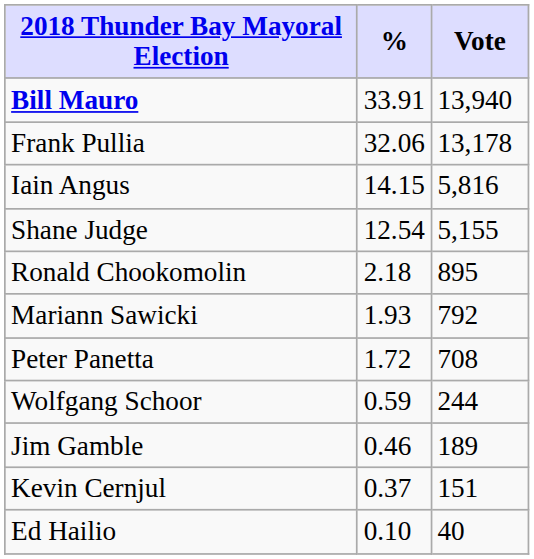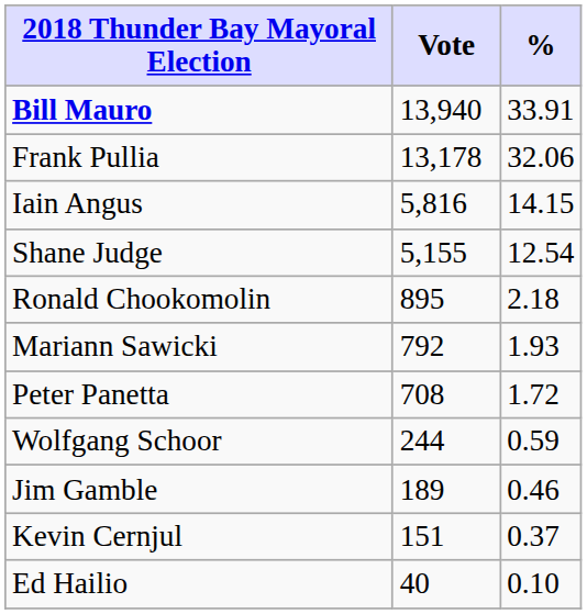columns swapped: Vote <-> %
